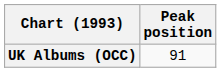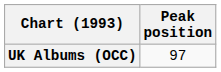UK Albums (OCC) | Peak position: 91 -> 97
